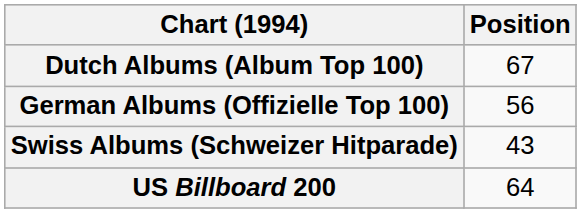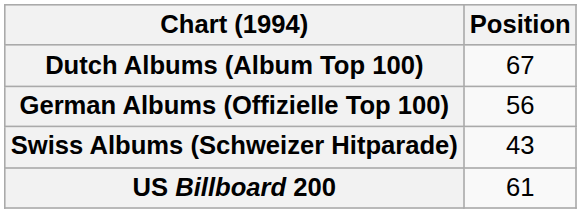US Billboard 200 | Position: 64 -> 61
